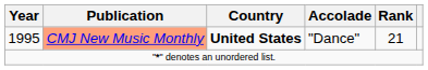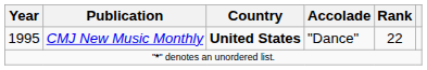1995 | Publication: lightsalmon background -> no background
1995 | Rank: 21 -> 22
